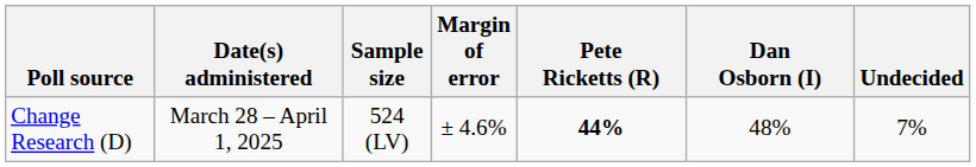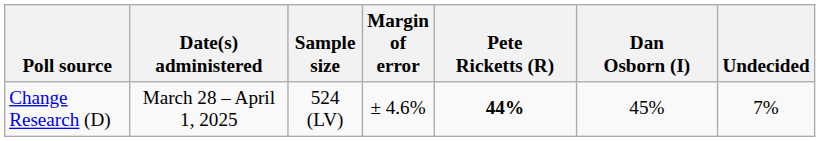Change Research (D) | Dan Osborn (I): 48% -> 45%
